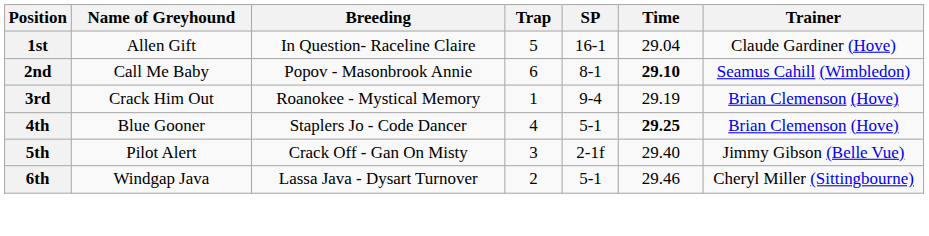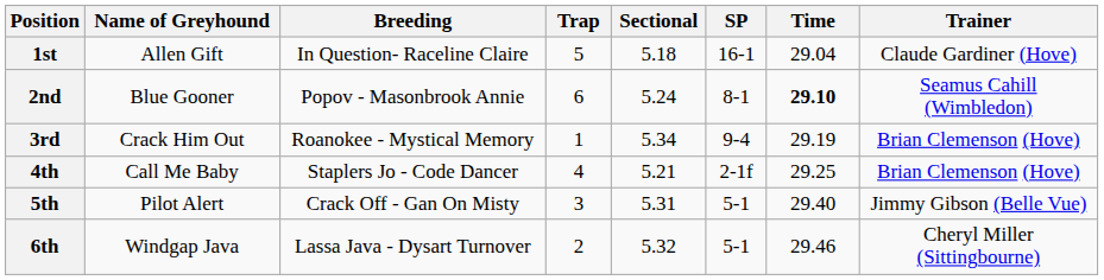+ column: Sectional | 5.18 | 5.24 | 5.34 | 5.21 | 5.31 | 5.32
2nd | Name of Greyhound: Call Me Baby -> Blue Gooner
4th | Name of Greyhound: Blue Gooner -> Call Me Baby
4th | SP: 5-1 -> 2-1f
4th | Time: bold -> normal
5th | SP: 2-1f -> 5-1
